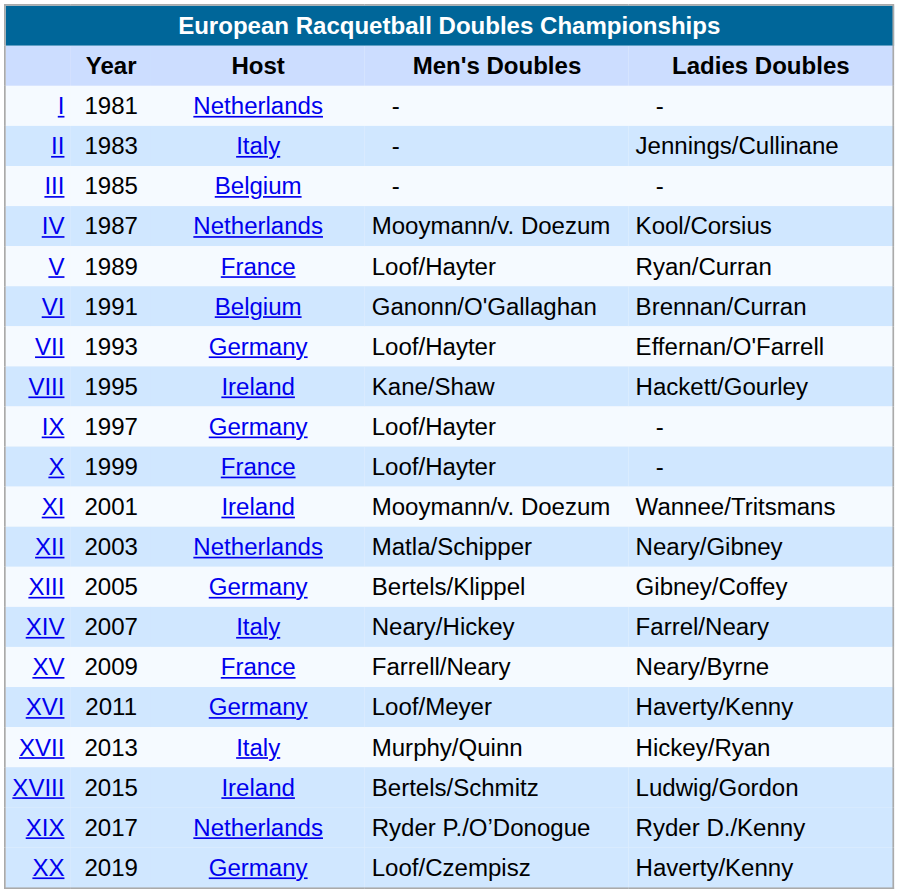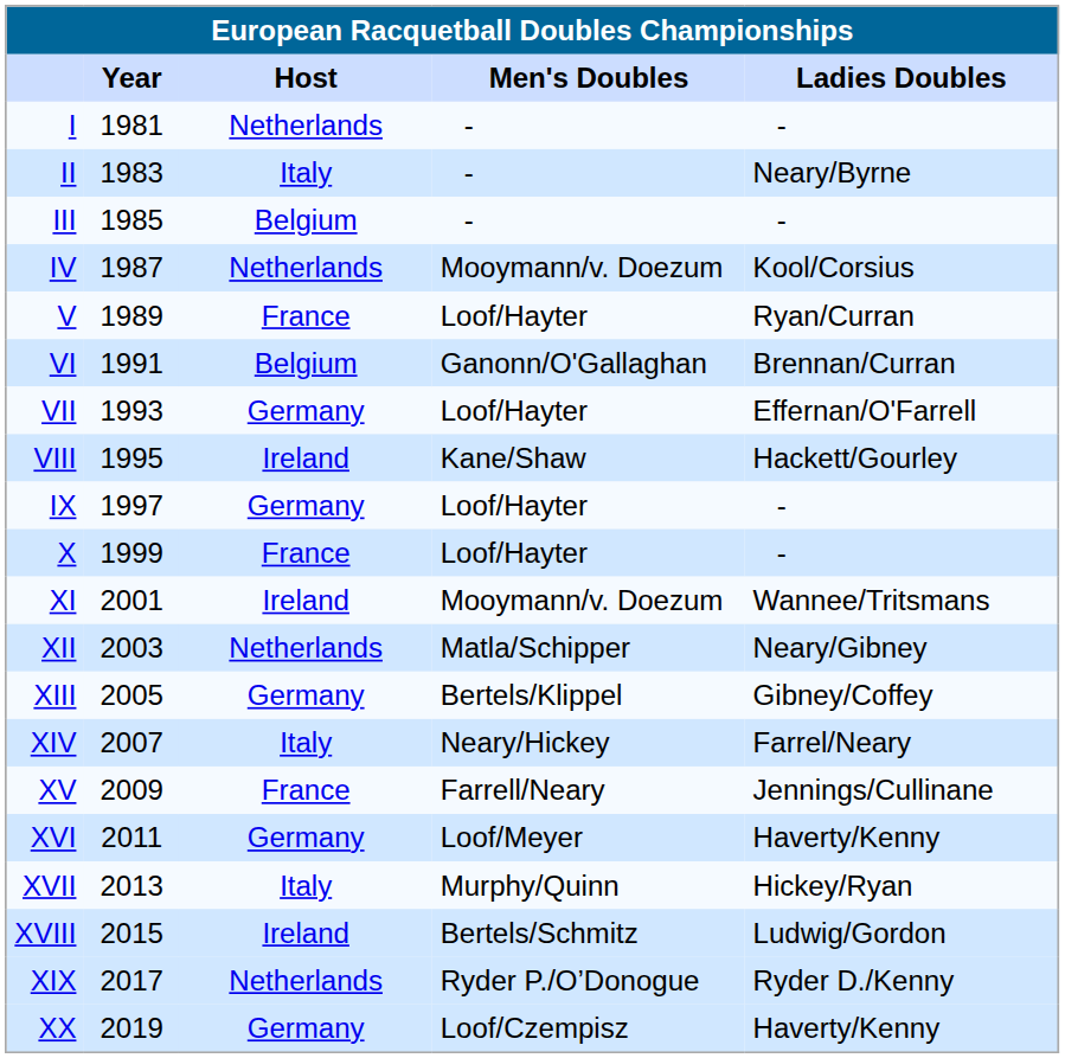II | Ladies Doubles: Jennings/Cullinane -> Neary/Byrne
XV | Ladies Doubles: Neary/Byrne -> Jennings/Cullinane
